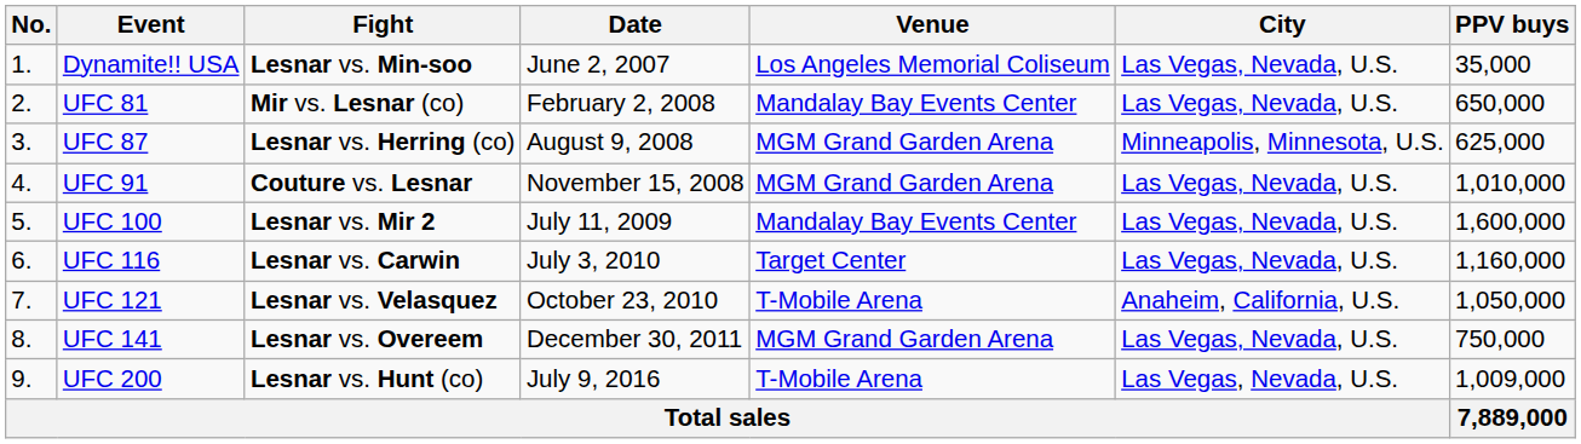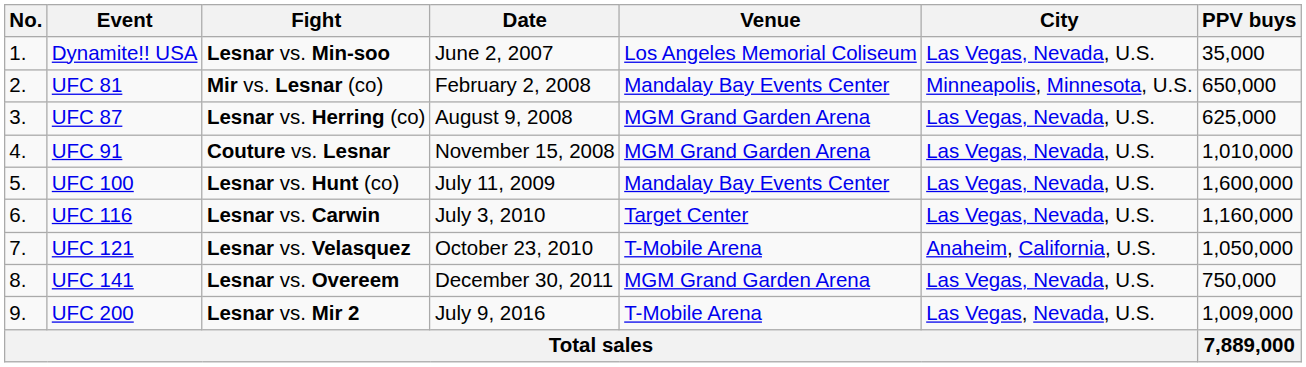UFC 81 | City: Las Vegas, Nevada, U.S. -> Minneapolis, Minnesota, U.S.
UFC 87 | City: Minneapolis, Minnesota, U.S. -> Las Vegas, Nevada, U.S.
UFC 100 | Fight: Lesnar vs. Mir 2 -> Lesnar vs. Hunt (co)
UFC 200 | Fight: Lesnar vs. Hunt (co) -> Lesnar vs. Mir 2
